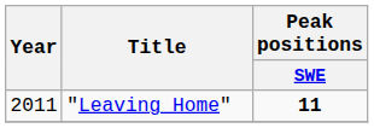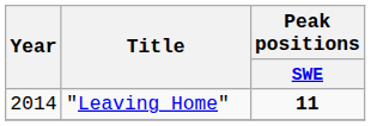"Leaving Home" | Year: 2011 -> 2014
